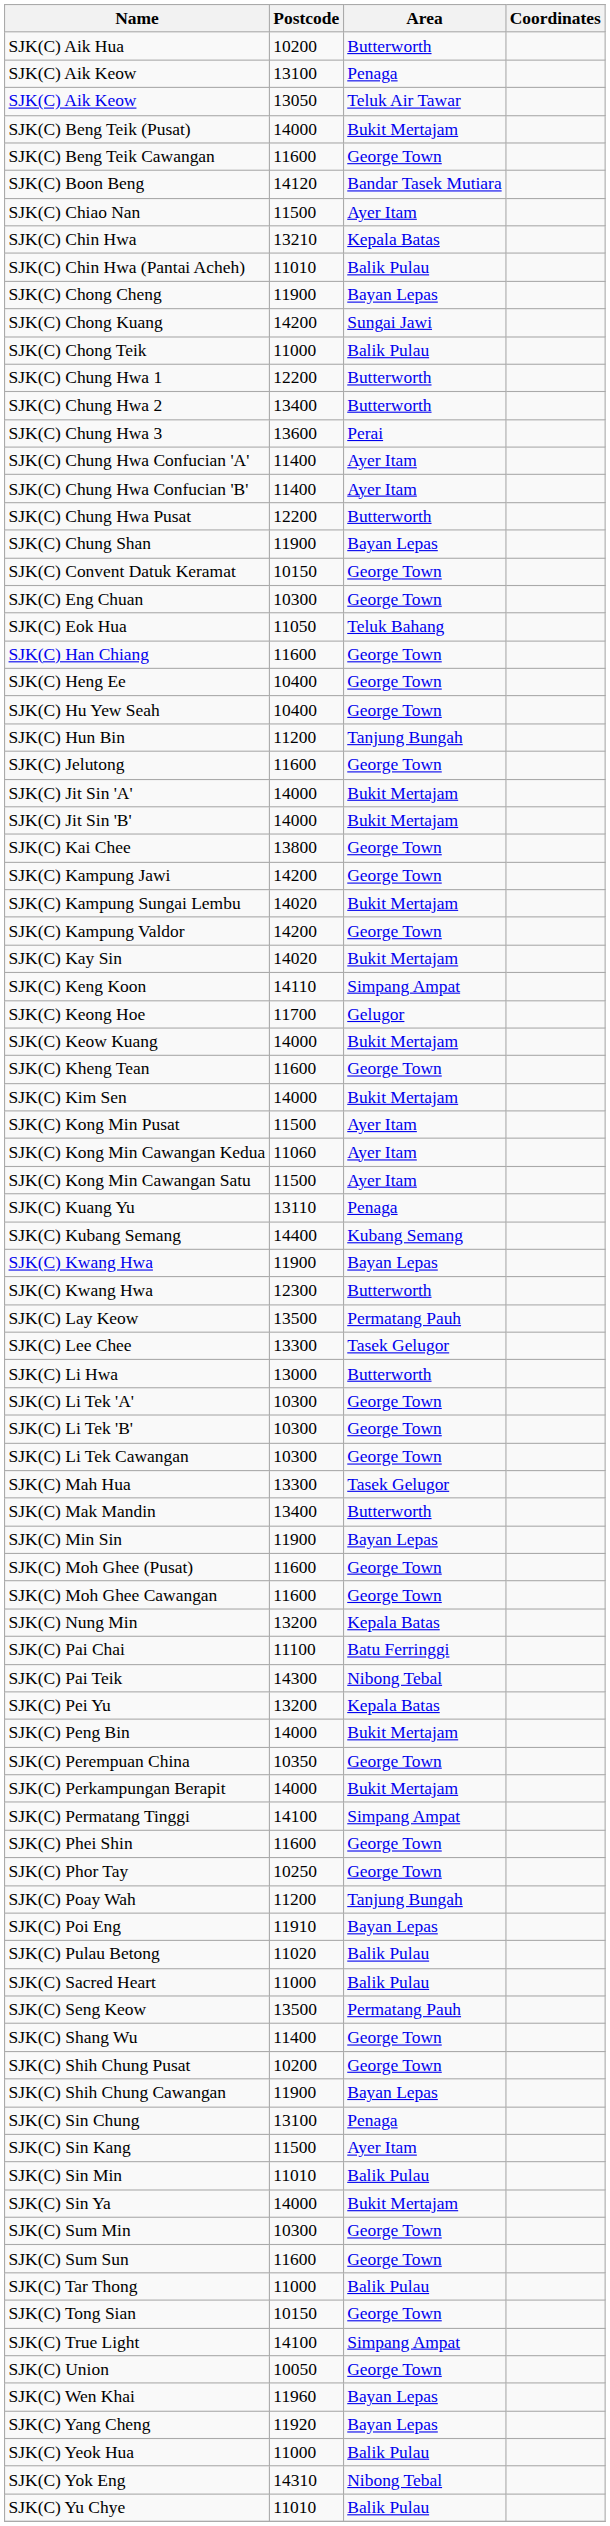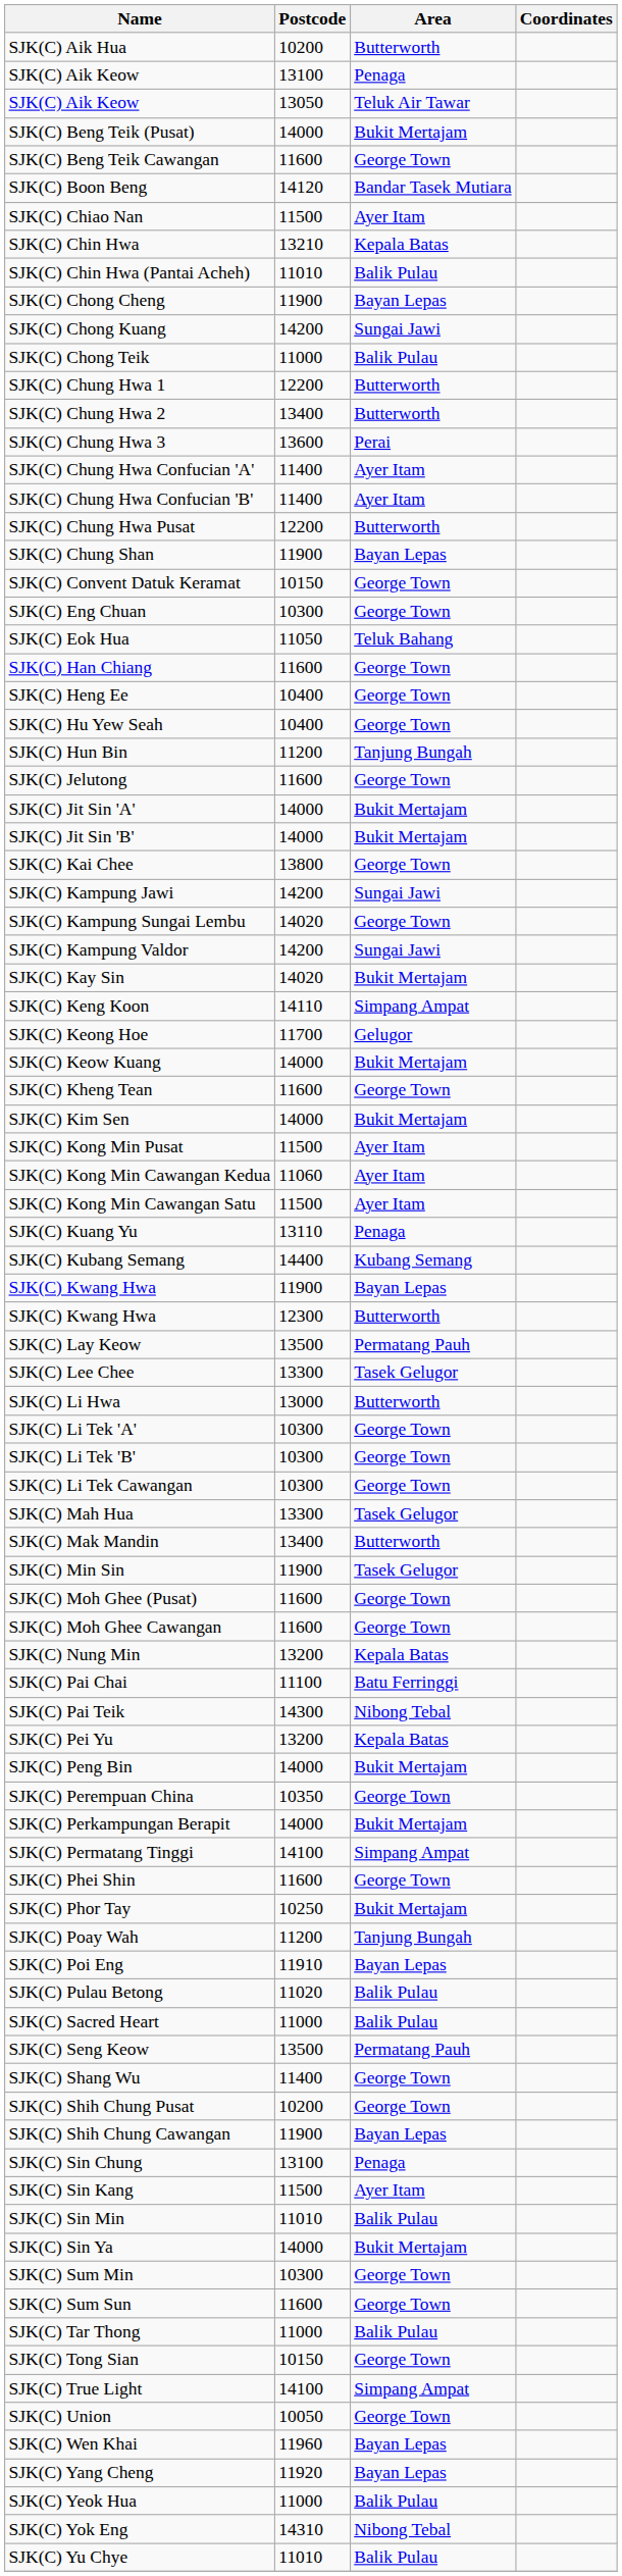SJK(C) Kampung Jawi | Area: George Town -> Sungai Jawi
SJK(C) Kampung Sungai Lembu | Area: Bukit Mertajam -> George Town
SJK(C) Kampung Valdor | Area: George Town -> Sungai Jawi
SJK(C) Min Sin | Area: Bayan Lepas -> Tasek Gelugor
SJK(C) Phor Tay | Area: George Town -> Bukit Mertajam
